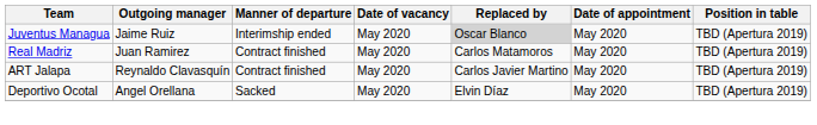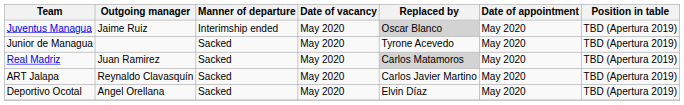+ row: Junior de Managua | Sacked | May 2020 | Tyrone Acevedo | May 2020 | TBD (Apertura 2019)
Real Madriz | Manner of departure: Contract finished -> Sacked
Real Madriz | Replaced by: no background -> lightgrey background
ART Jalapa | Manner of departure: Contract finished -> Sacked
